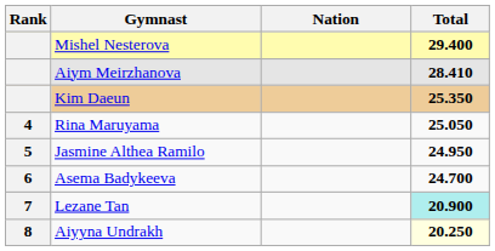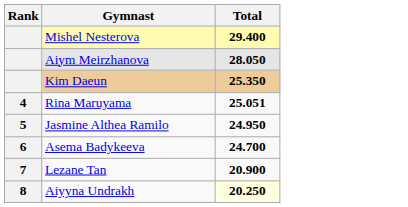- column: Nation
Aiym Meirzhanova | Total: 28.410 -> 28.050
Rina Maruyama | Total: 25.050 -> 25.051
Lezane Tan | Total: paleturquoise background -> no background
